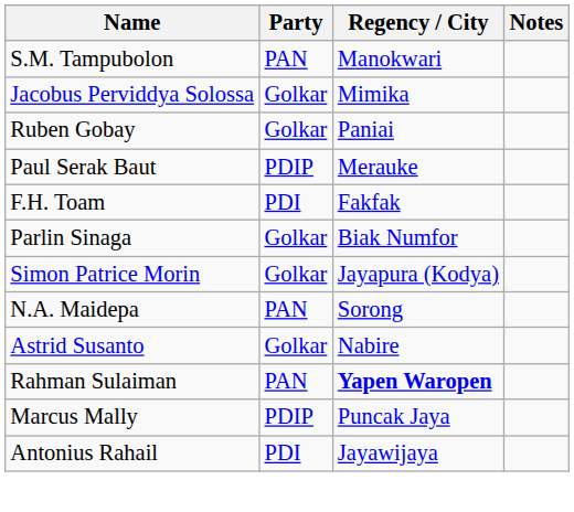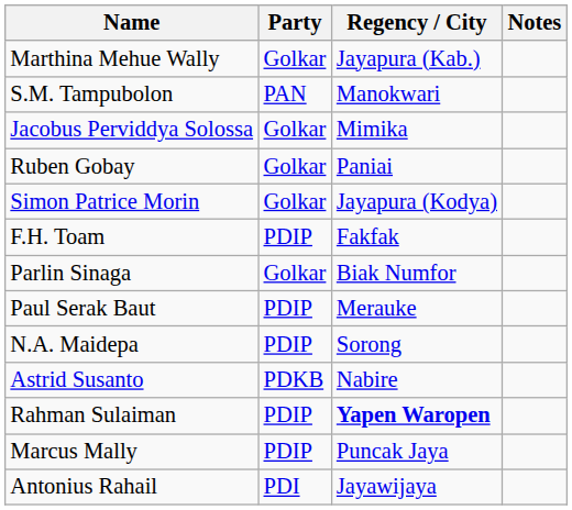+ row: Marthina Mehue Wally | Golkar | Jayapura (Kab.)
rows swapped: Simon Patrice Morin <-> Paul Serak Baut
F.H. Toam | Party: PDI -> PDIP
N.A. Maidepa | Party: PAN -> PDIP
Astrid Susanto | Party: Golkar -> PDKB
Rahman Sulaiman | Party: PAN -> PDIP
